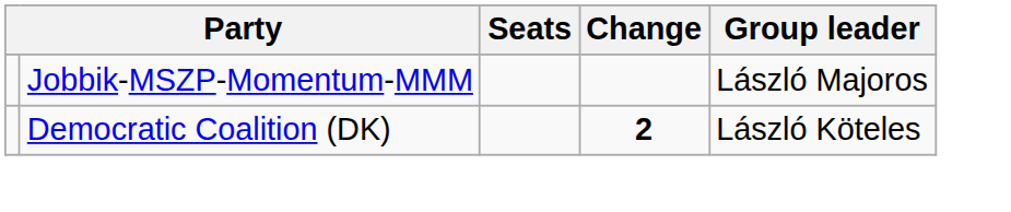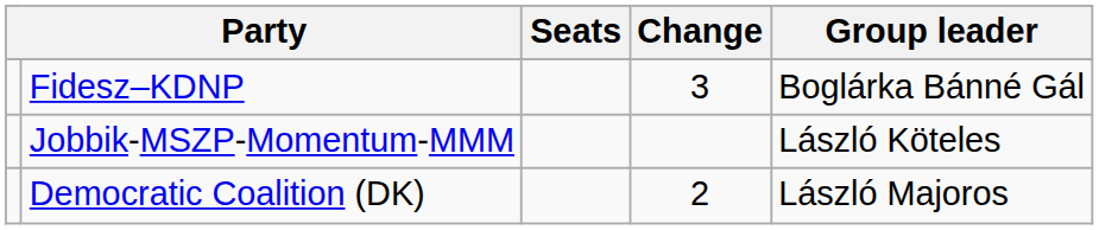+ row: Fidesz–KDNP | 3 | Boglárka Bánné Gál
Jobbik-MSZP-Momentum-MMM | Group leader: László Majoros -> László Köteles
Democratic Coalition (DK) | Change: bold -> normal
Democratic Coalition (DK) | Group leader: László Köteles -> László Majoros
